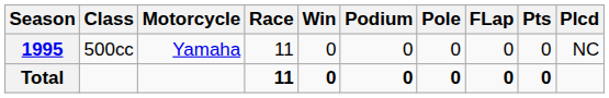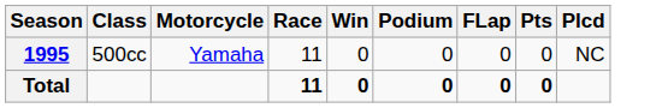- column: Pole | 0 | 0
